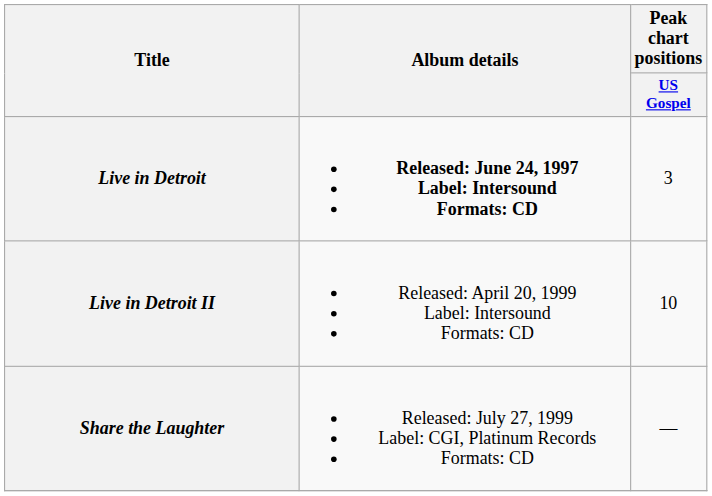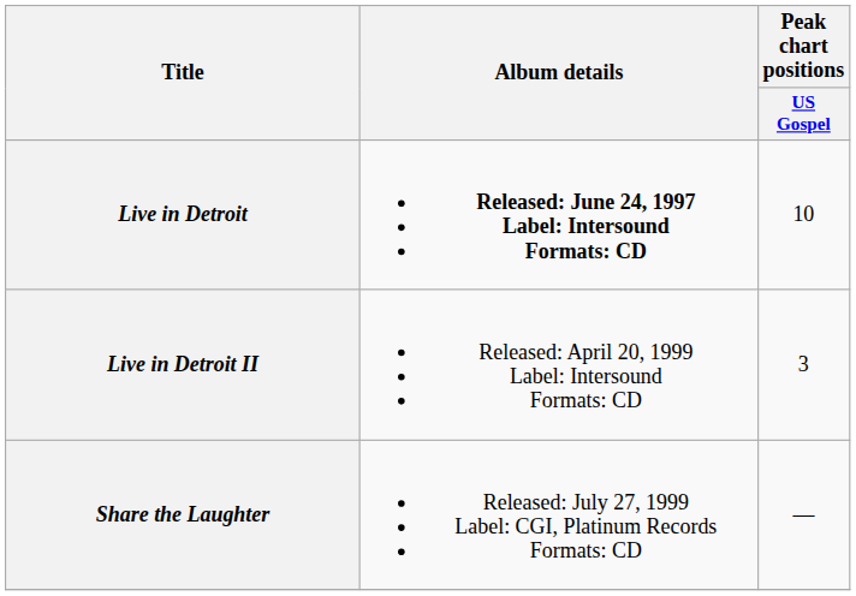Live in Detroit | Peak chart positions / US Gospel: 3 -> 10
Live in Detroit II | Peak chart positions / US Gospel: 10 -> 3
